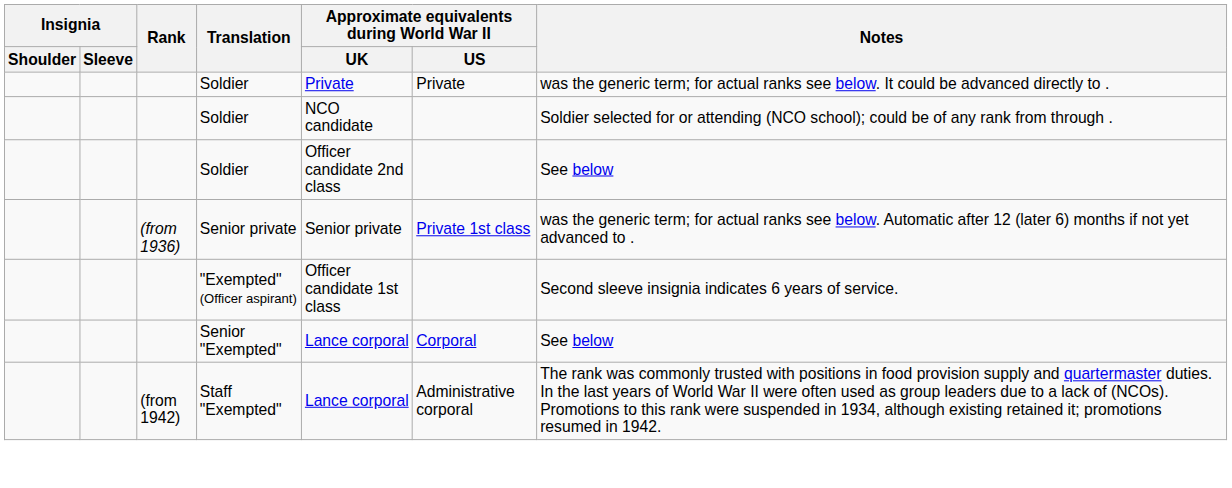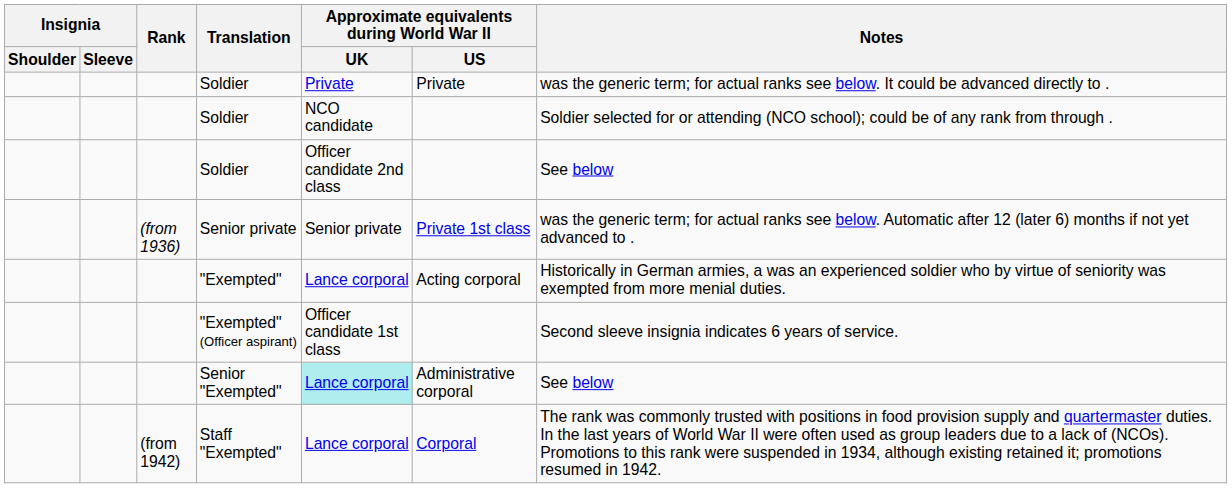+ row: "Exempted" | Lance corporal | Acting corporal | Historically in German armies, a was an experienced soldier who by virtue of seniority was exempted from more menial duties.
Senior "Exempted" | Approximate equivalents during World War II / UK: no background -> paleturquoise background
Senior "Exempted" | Approximate equivalents during World War II / US: Corporal -> Administrative corporal
Staff "Exempted" | Approximate equivalents during World War II / US: Administrative corporal -> Corporal
